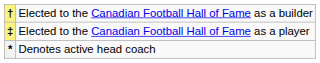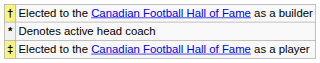rows swapped: ‡ <-> *
